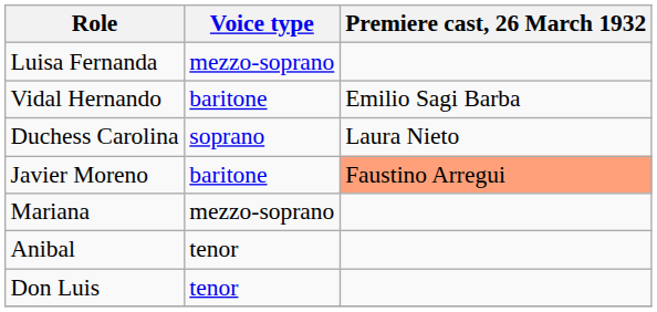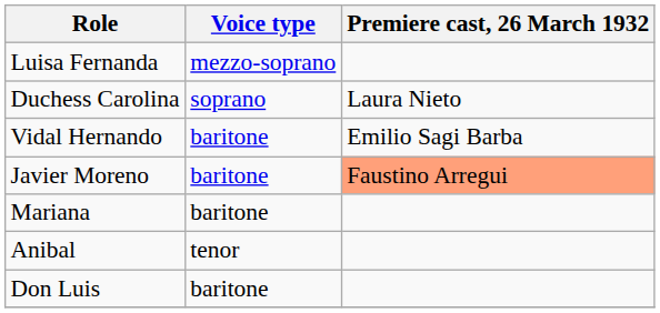rows swapped: Vidal Hernando <-> Duchess Carolina
Mariana | Voice type: mezzo-soprano -> baritone
Don Luis | Voice type: tenor -> baritone
